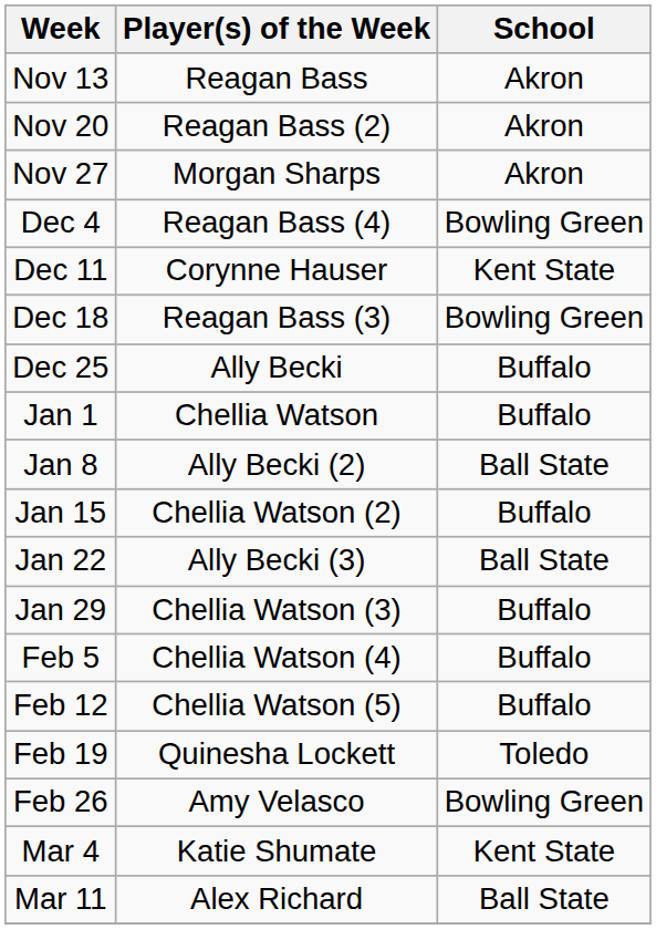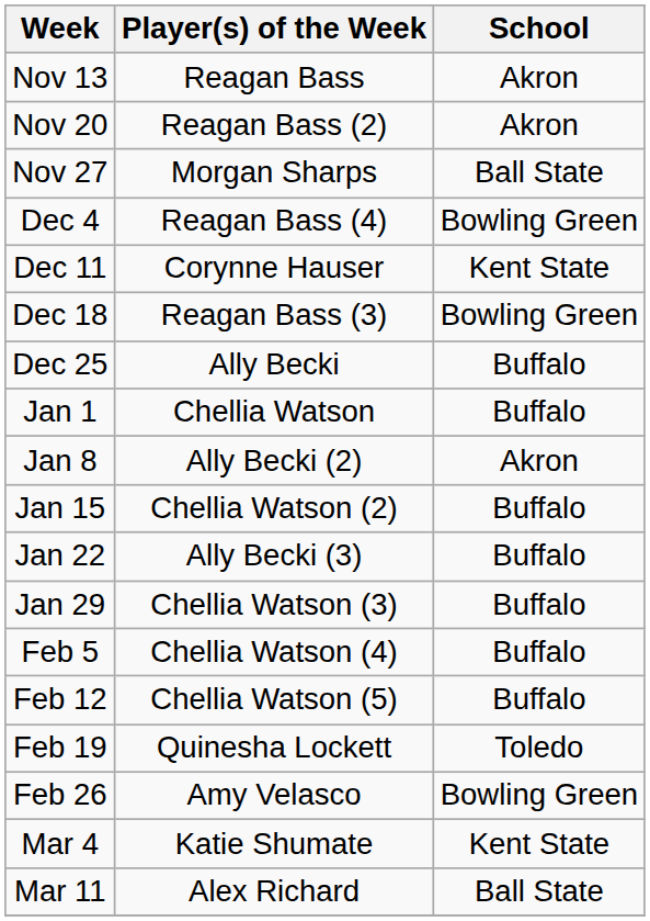Nov 27 | School: Akron -> Ball State
Jan 8 | School: Ball State -> Akron
Jan 22 | School: Ball State -> Buffalo
